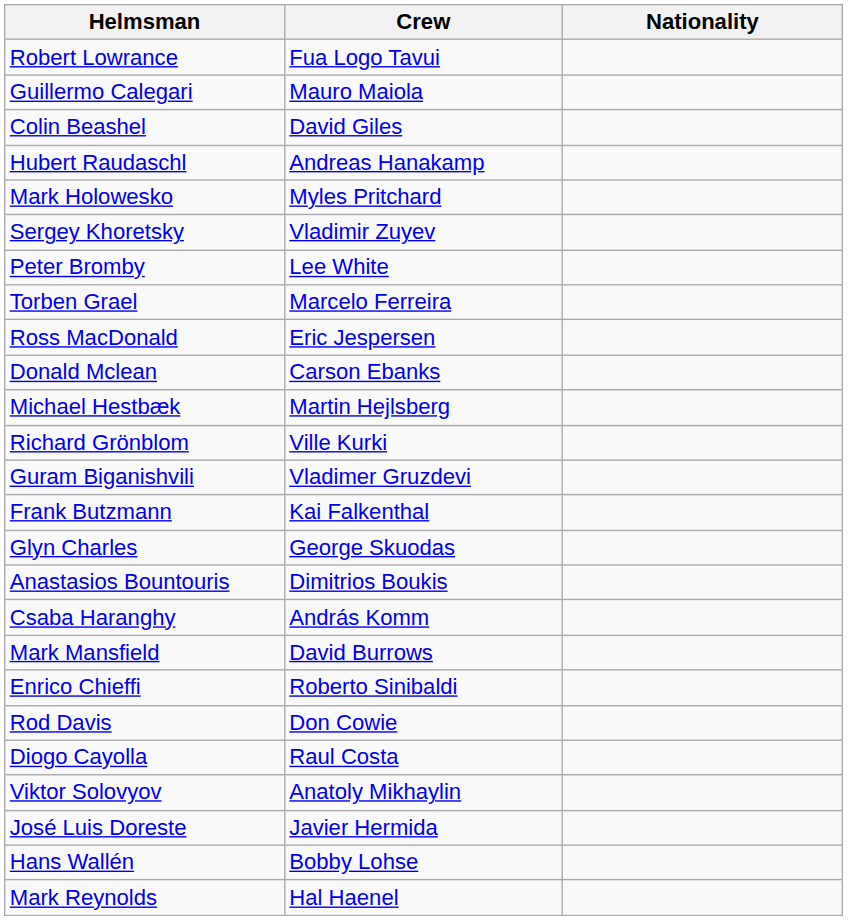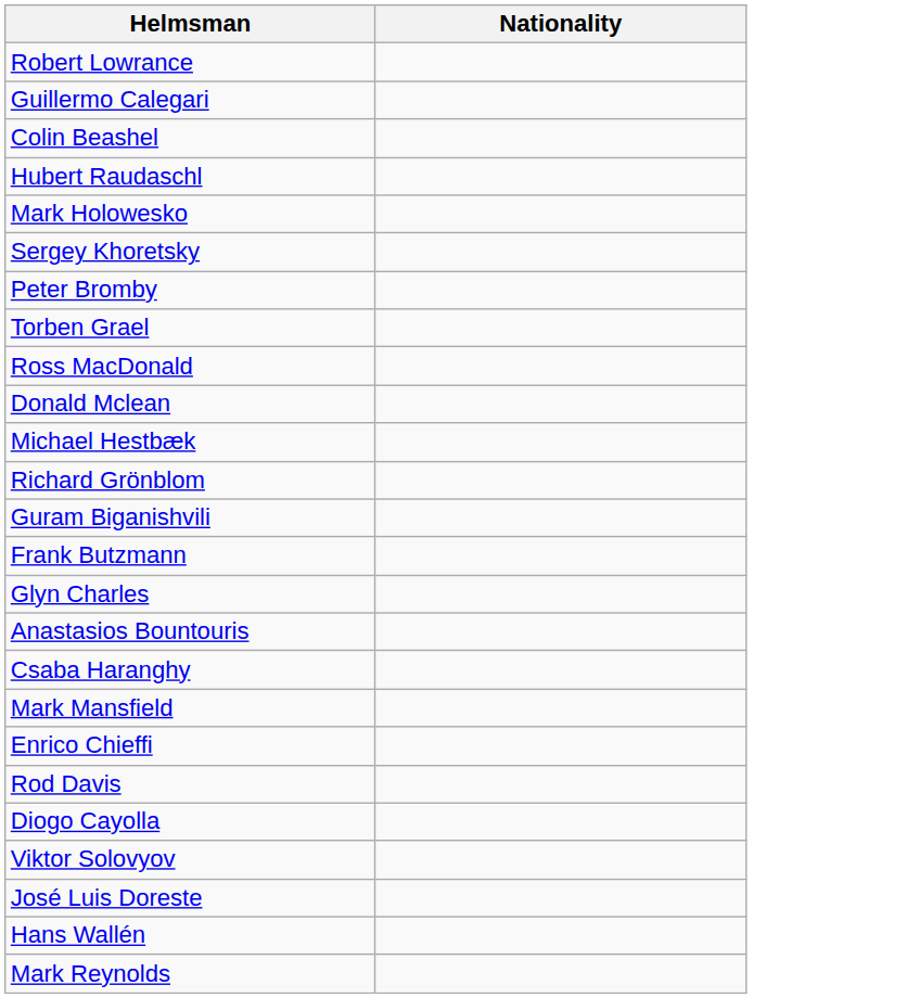- column: Crew | Fua Logo Tavui | Mauro Maiola | David Giles | Andreas Hanakamp | Myles Pritchard | Vladimir Zuyev | Lee White | Marcelo Ferreira | Eric Jespersen | Carson Ebanks | Martin Hejlsberg | Ville Kurki | Vladimer Gruzdevi | Kai Falkenthal | George Skuodas | Dimitrios Boukis | András Komm | David Burrows | Roberto Sinibaldi | Don Cowie | Raul Costa | Anatoly Mikhaylin | Javier Hermida | Bobby Lohse | Hal Haenel
